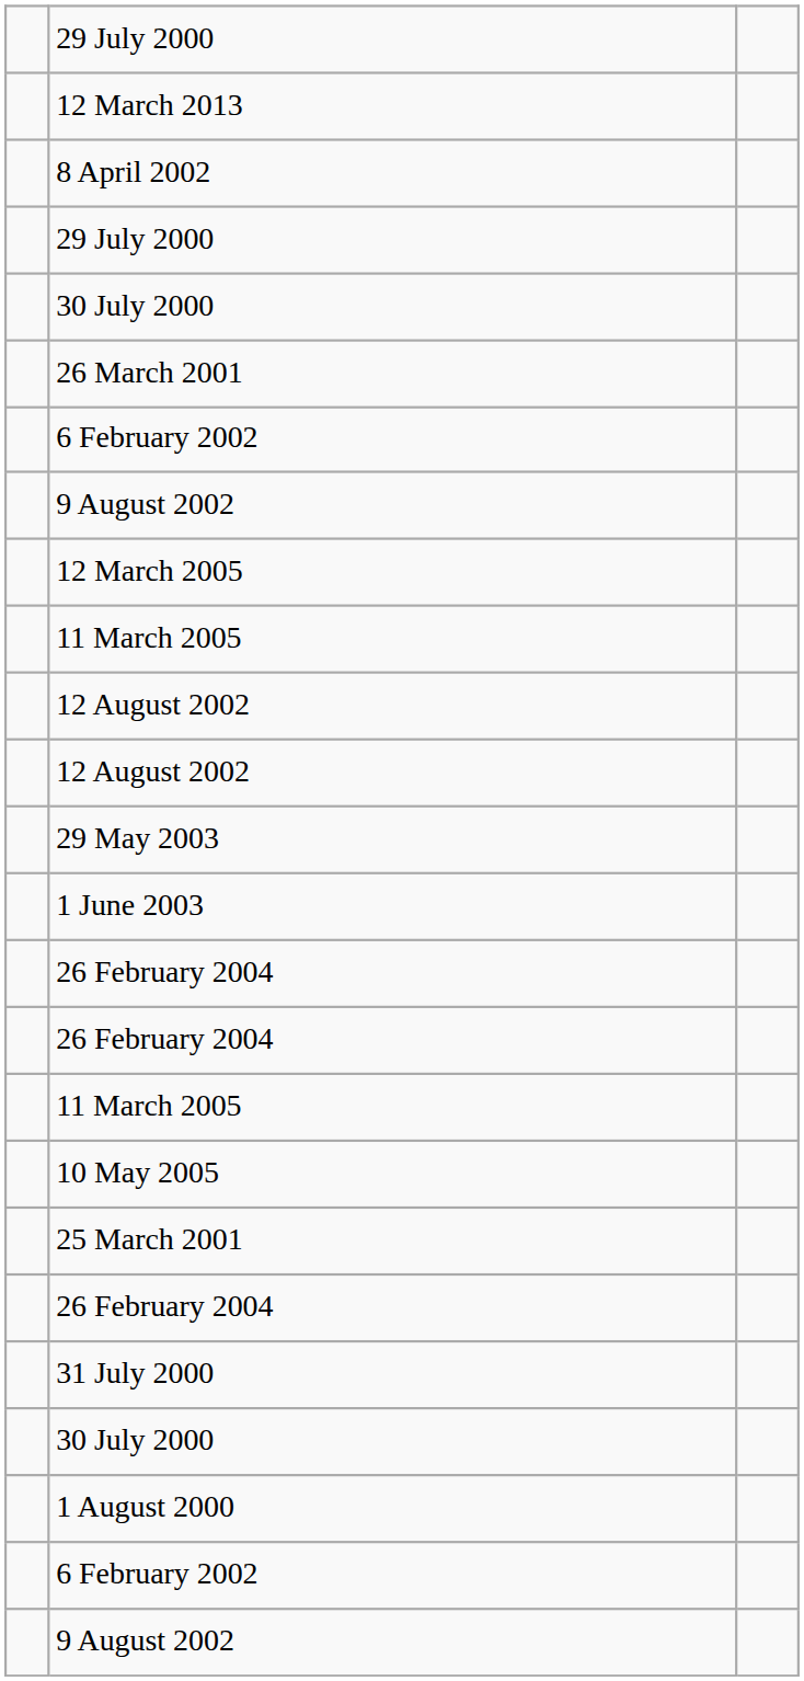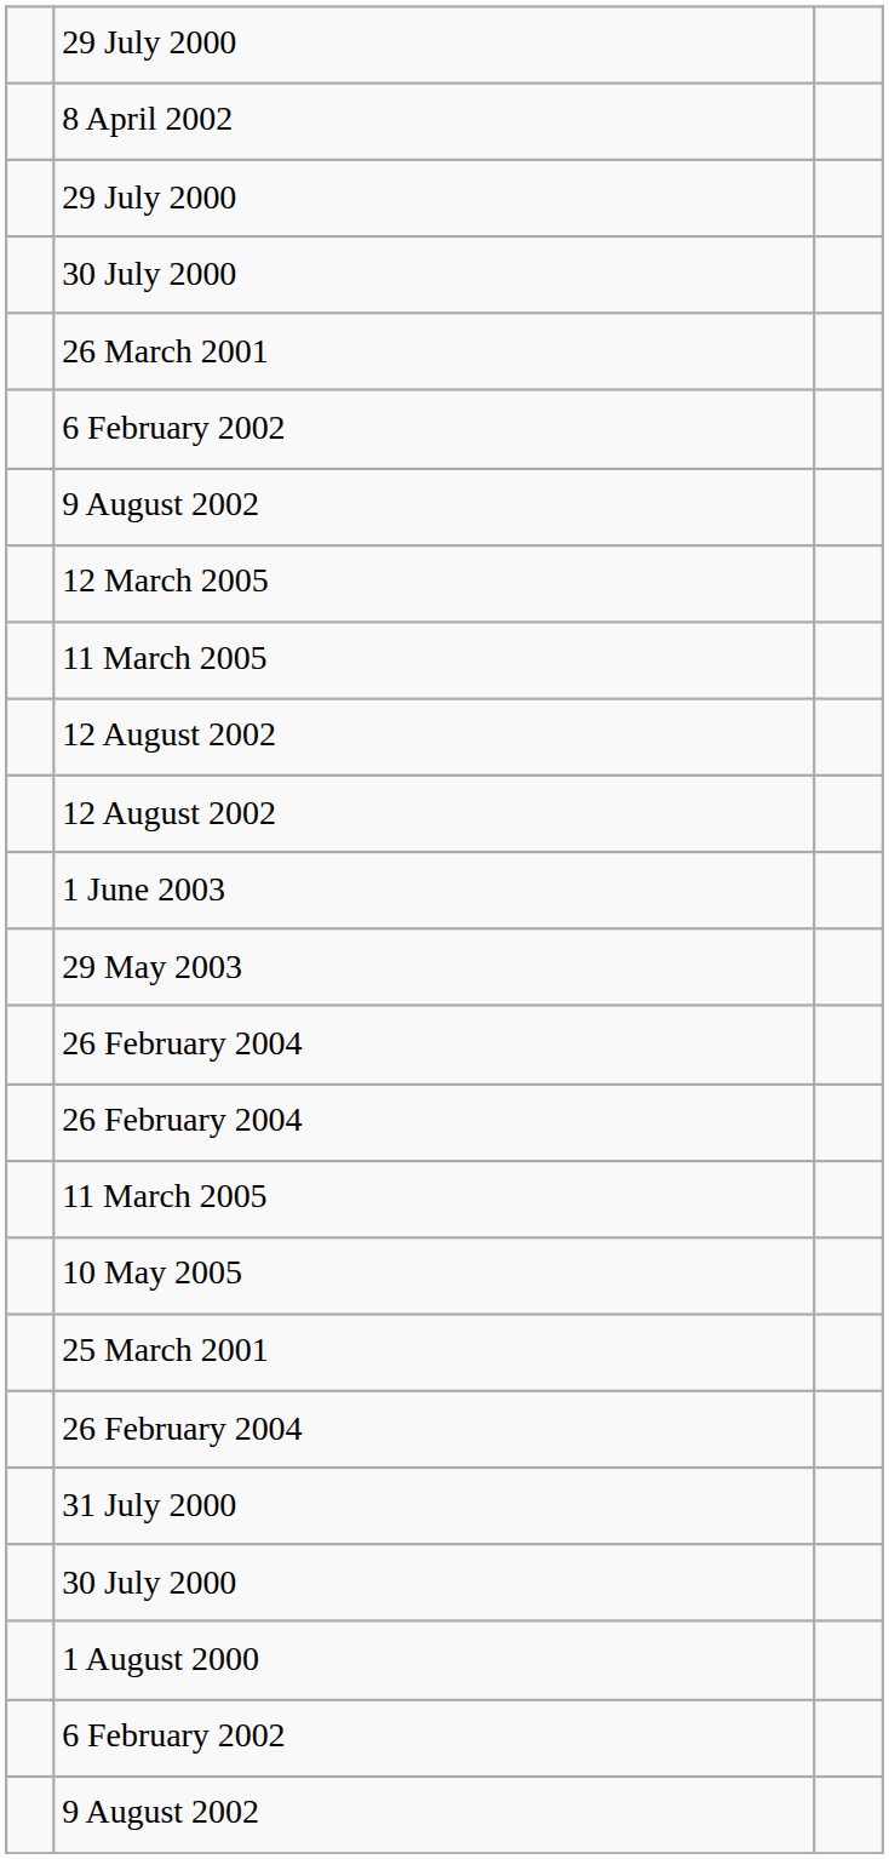- row: 12 March 2013
rows swapped: 29 May 2003 <-> 1 June 2003
